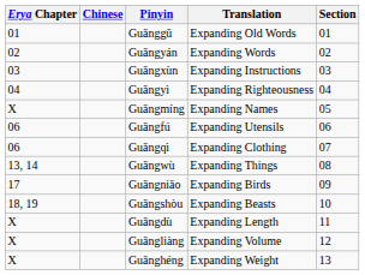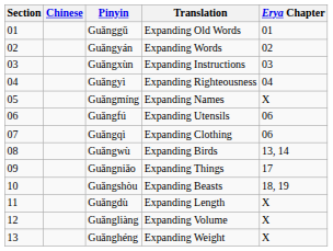columns swapped: Section <-> Erya Chapter
Guǎngwù | Translation: Expanding Things -> Expanding Birds
Guǎngniǎo | Translation: Expanding Birds -> Expanding Things
